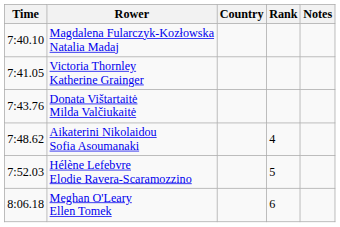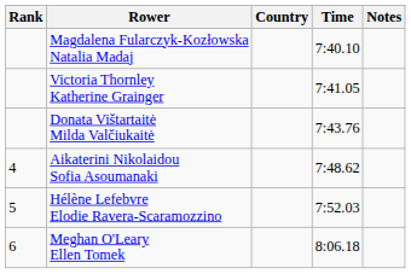columns swapped: Rank <-> Time
